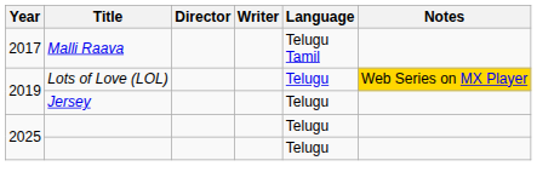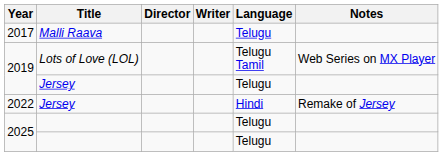2017 | Language: Telugu Tamil -> Telugu
2019 / Lots of Love (LOL) | Language: Telugu -> Telugu Tamil
2019 / Lots of Love (LOL) | Notes: gold background -> no background
+ row: 2022 | Jersey | Hindi | Remake of Jersey
